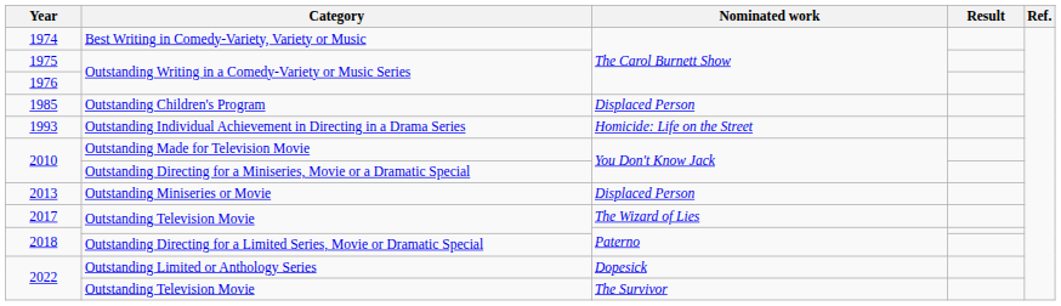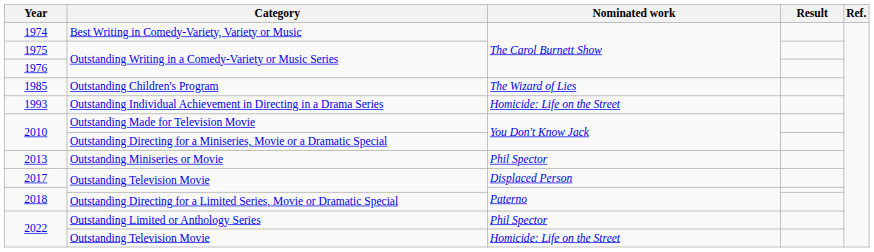1985 | Nominated work: Displaced Person -> The Wizard of Lies
2013 | Nominated work: Displaced Person -> Phil Spector
2017 | Nominated work: The Wizard of Lies -> Displaced Person
2022 / Outstanding Limited or Anthology Series | Nominated work: Dopesick -> Phil Spector
2022 / Outstanding Television Movie | Nominated work: The Survivor -> Homicide: Life on the Street
